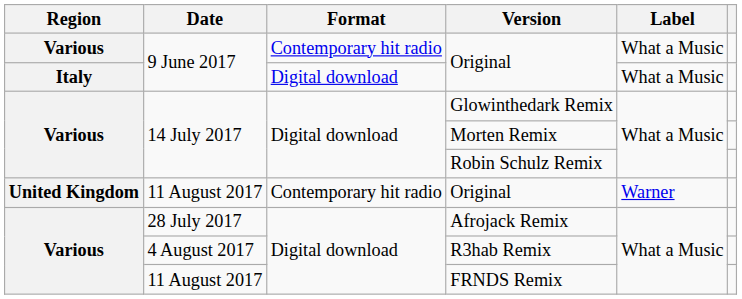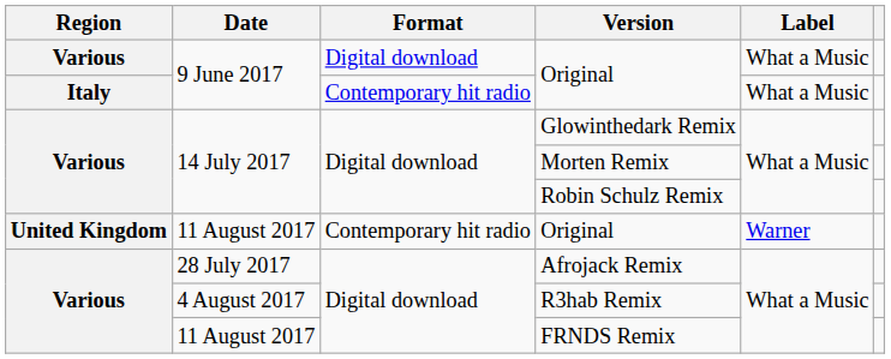Various / Original | Format: Contemporary hit radio -> Digital download
Italy / Original | Format: Digital download -> Contemporary hit radio
